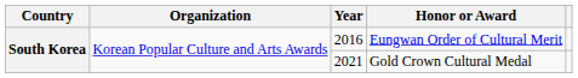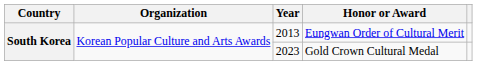Eungwan Order of Cultural Merit | Year: 2016 -> 2013
Gold Crown Cultural Medal | Year: 2021 -> 2023
